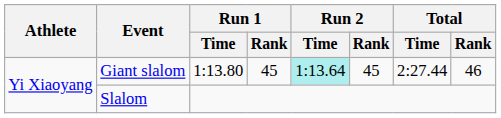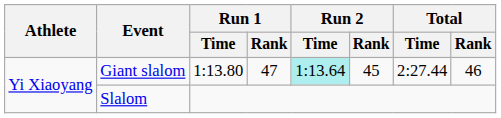Giant slalom | Run 1 / Rank: 45 -> 47
